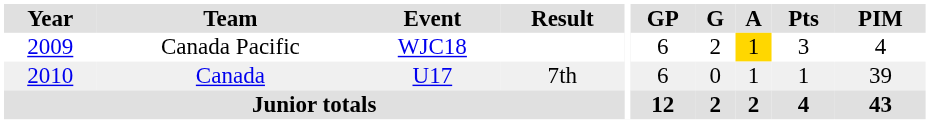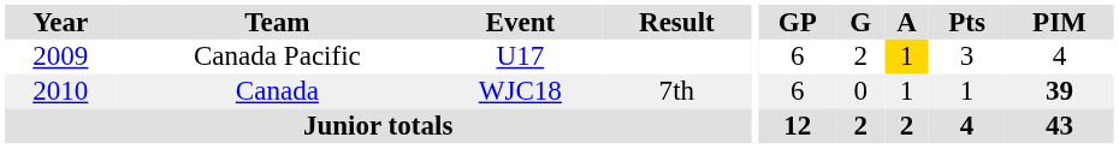Canada Pacific | Event: WJC18 -> U17
Canada | Event: U17 -> WJC18
Canada | PIM: normal -> bold
